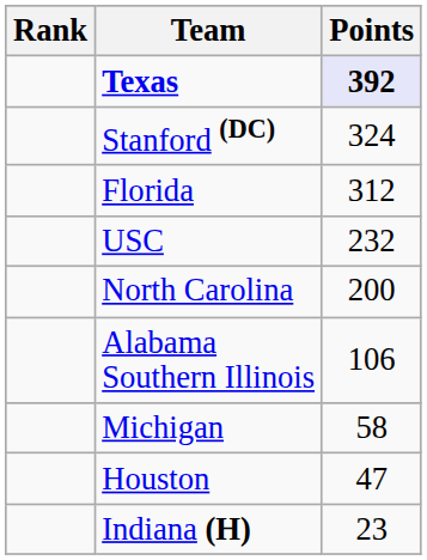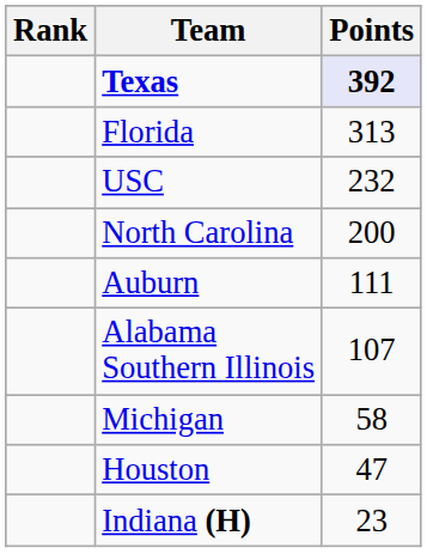- row: Stanford (DC) | 324
Florida | Points: 312 -> 313
+ row: Auburn | 111
Alabama Southern Illinois | Points: 106 -> 107
